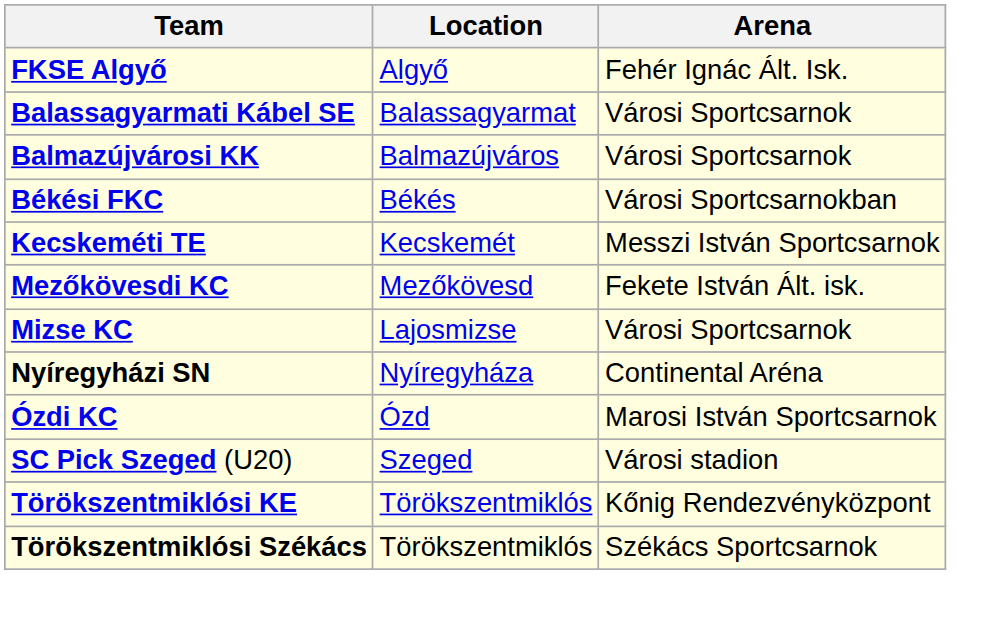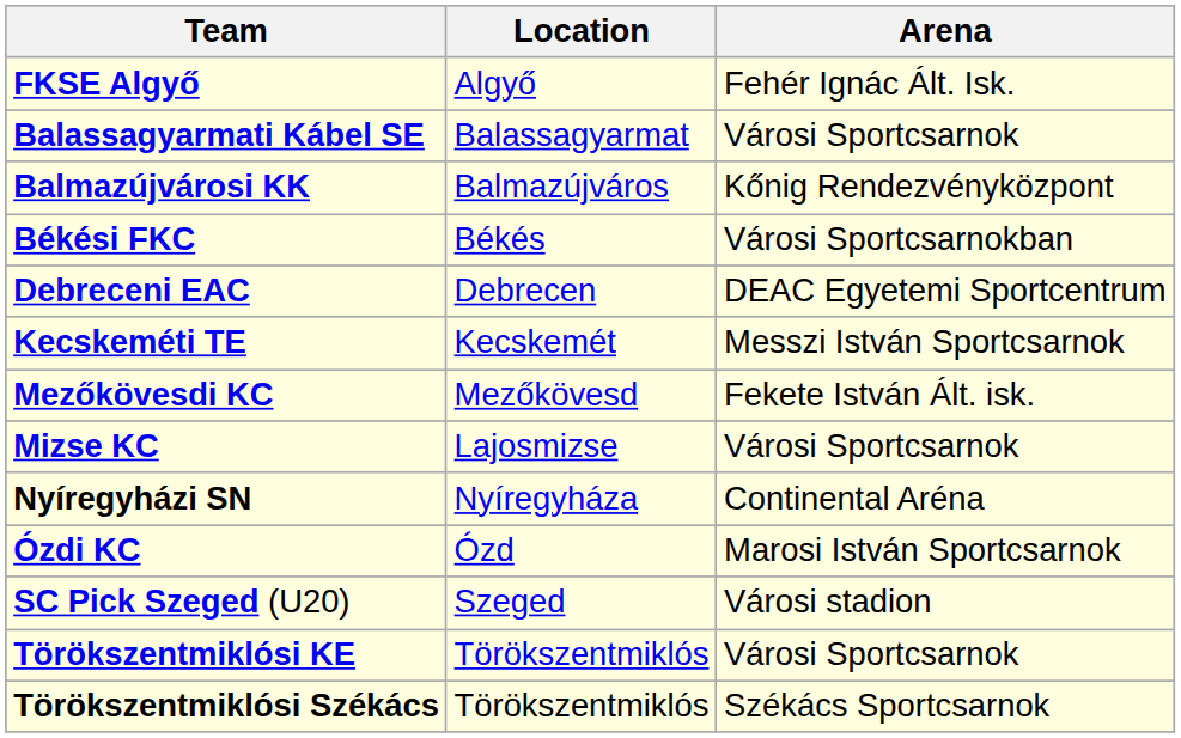Balmazújvárosi KK | Arena: Városi Sportcsarnok -> Kőnig Rendezvényközpont
+ row: Debreceni EAC | Debrecen | DEAC Egyetemi Sportcentrum
Törökszentmiklósi KE | Arena: Kőnig Rendezvényközpont -> Városi Sportcsarnok
